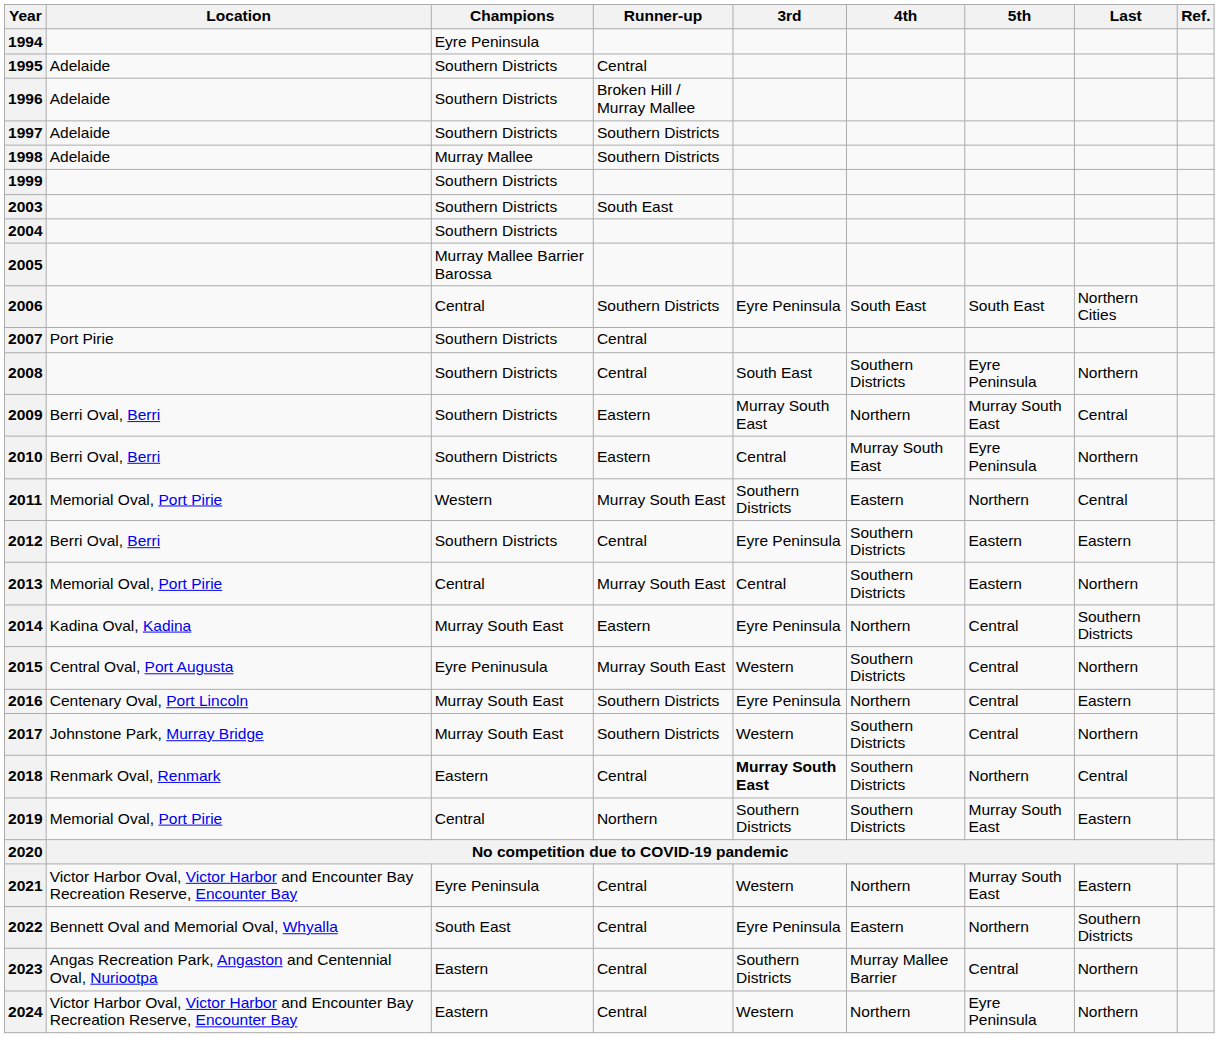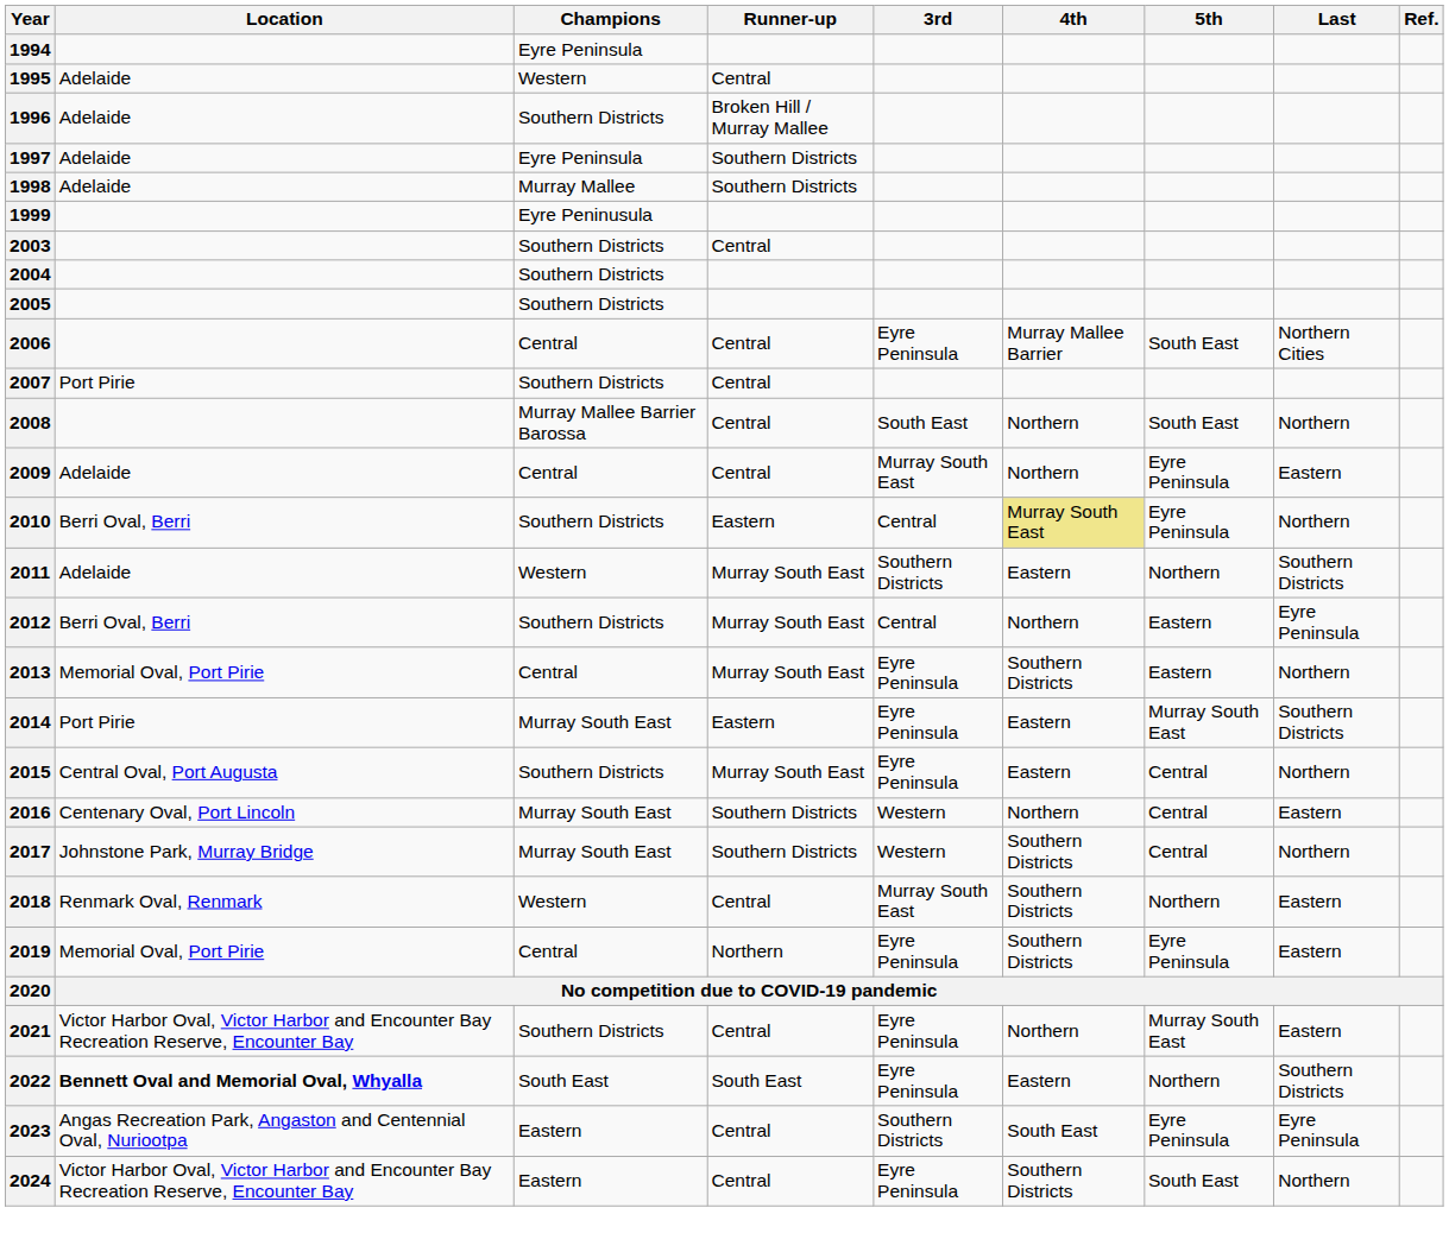1995 | Champions: Southern Districts -> Western
1997 | Champions: Southern Districts -> Eyre Peninsula
1999 | Champions: Southern Districts -> Eyre Peninusula
2003 | Runner-up: South East -> Central
2005 | Champions: Murray Mallee Barrier Barossa -> Southern Districts
2006 | Runner-up: Southern Districts -> Central
2006 | 4th: South East -> Murray Mallee Barrier
2008 | Champions: Southern Districts -> Murray Mallee Barrier Barossa
2008 | 4th: Southern Districts -> Northern
2008 | 5th: Eyre Peninsula -> South East
2009 | Location: Berri Oval, Berri -> Adelaide
2009 | Champions: Southern Districts -> Central
2009 | Runner-up: Eastern -> Central
2009 | 5th: Murray South East -> Eyre Peninsula
2009 | Last: Central -> Eastern
2010 | 4th: no background -> khaki background
2011 | Location: Memorial Oval, Port Pirie -> Adelaide
2011 | Last: Central -> Southern Districts
2012 | Runner-up: Central -> Murray South East
2012 | 3rd: Eyre Peninsula -> Central
2012 | 4th: Southern Districts -> Northern
2012 | Last: Eastern -> Eyre Peninsula
2013 | 3rd: Central -> Eyre Peninsula
2014 | Location: Kadina Oval, Kadina -> Port Pirie
2014 | 4th: Northern -> Eastern
2014 | 5th: Central -> Murray South East
2015 | Champions: Eyre Peninusula -> Southern Districts
2015 | 3rd: Western -> Eyre Peninsula
2015 | 4th: Southern Districts -> Eastern
2016 | 3rd: Eyre Peninsula -> Western
2018 | Champions: Eastern -> Western
2018 | 3rd: bold -> normal
2018 | Last: Central -> Eastern
2019 | 3rd: Southern Districts -> Eyre Peninsula
2019 | 5th: Murray South East -> Eyre Peninsula
2021 | Champions: Eyre Peninsula -> Southern Districts
2021 | 3rd: Western -> Eyre Peninsula
2022 | Location: normal -> bold
2022 | Runner-up: Central -> South East
2023 | 4th: Murray Mallee Barrier -> South East
2023 | 5th: Central -> Eyre Peninsula
2023 | Last: Northern -> Eyre Peninsula
2024 | 3rd: Western -> Eyre Peninsula
2024 | 4th: Northern -> Southern Districts
2024 | 5th: Eyre Peninsula -> South East
